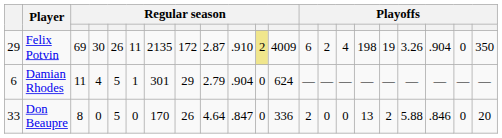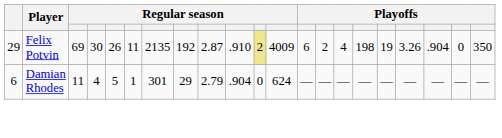Felix Potvin | column 8: 172 -> 192
- row: 33 | Don Beaupre | 8 | 0 | 5 | 0 | 170 | 26 | 4.64 | .847 | 0 | 336 | 2 | 0 | 0 | 13 | 2 | 5.88 | .846 | 0 | 20
